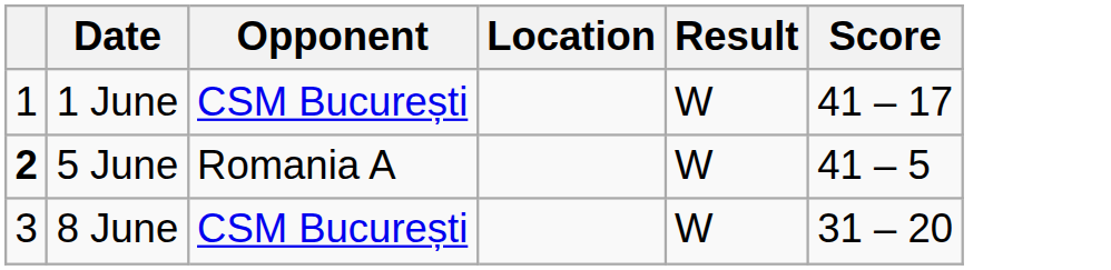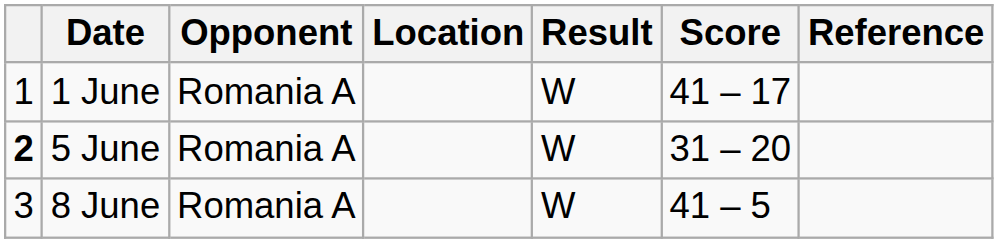+ column: Reference
1 June | Opponent: CSM București -> Romania A
5 June | Score: 41 – 5 -> 31 – 20
8 June | Opponent: CSM București -> Romania A
8 June | Score: 31 – 20 -> 41 – 5
